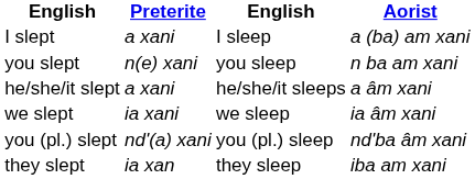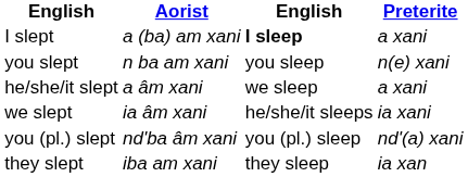columns swapped: Preterite <-> Aorist
I slept | column 3: normal -> bold
he/she/it slept | column 3: he/she/it sleeps -> we sleep
we slept | column 3: we sleep -> he/she/it sleeps
